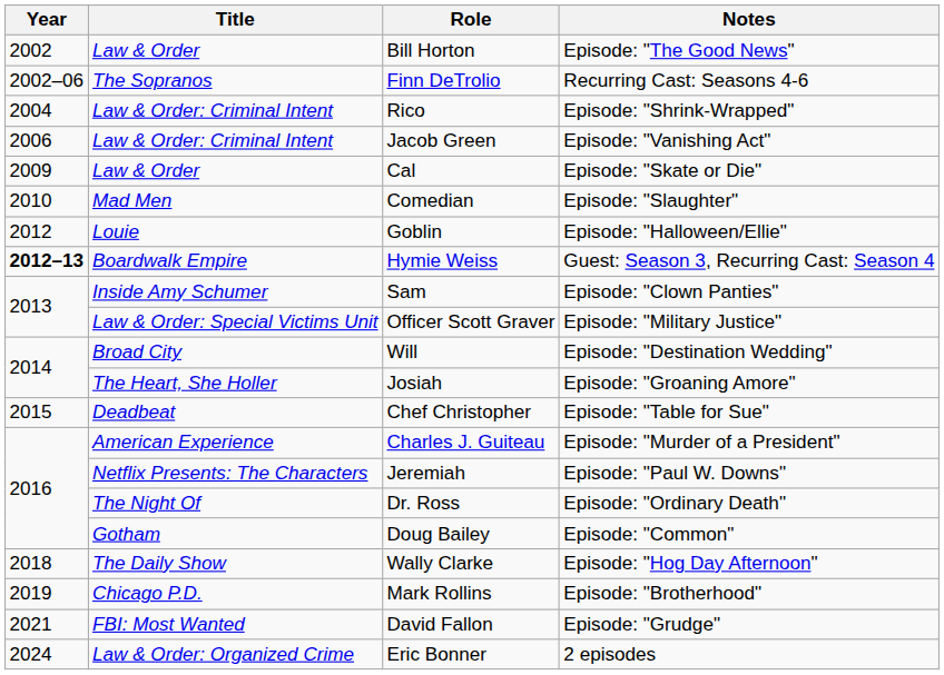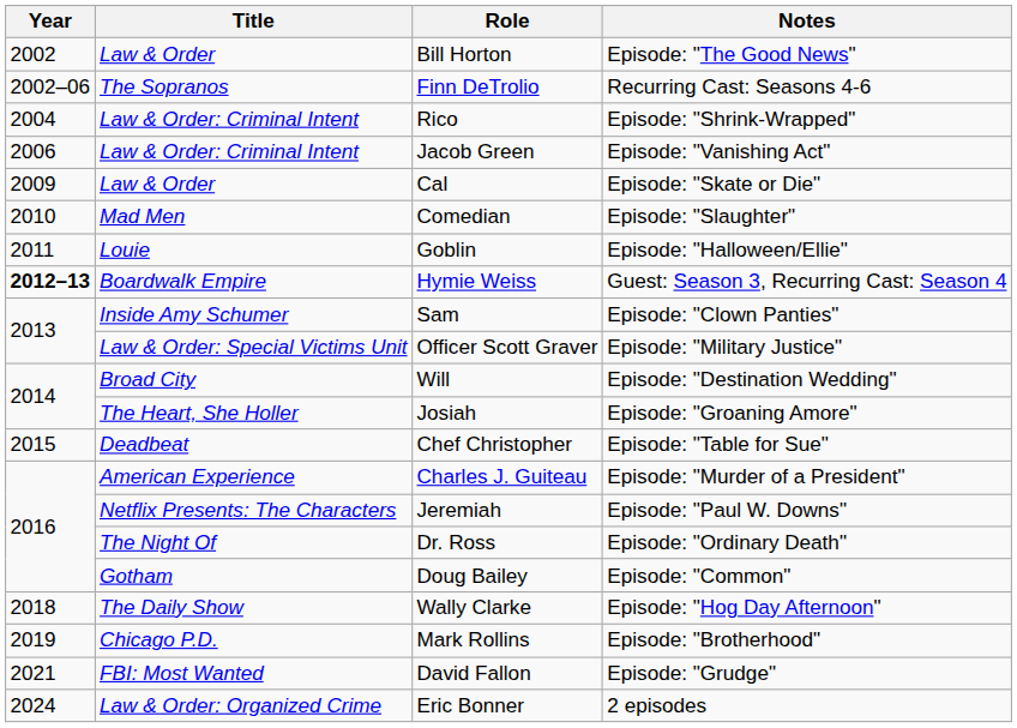Goblin | Year: 2012 -> 2011
